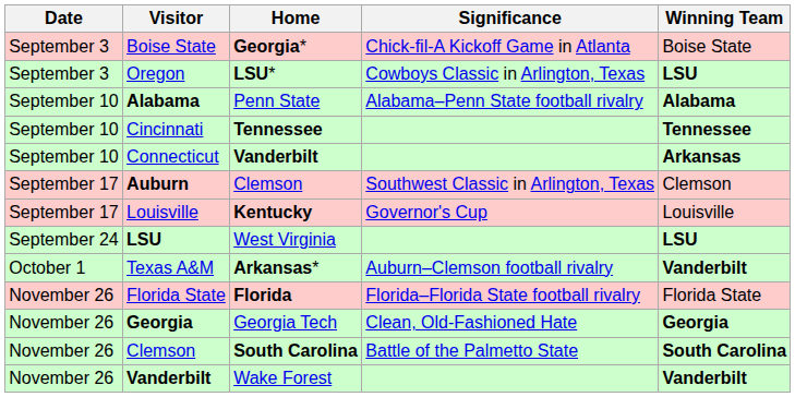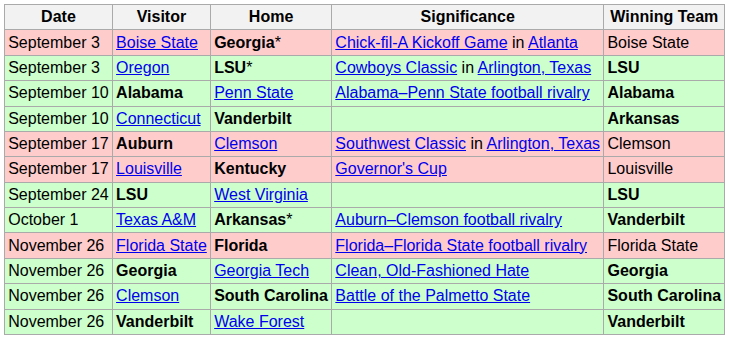- row: September 10 | Cincinnati | Tennessee | Tennessee
